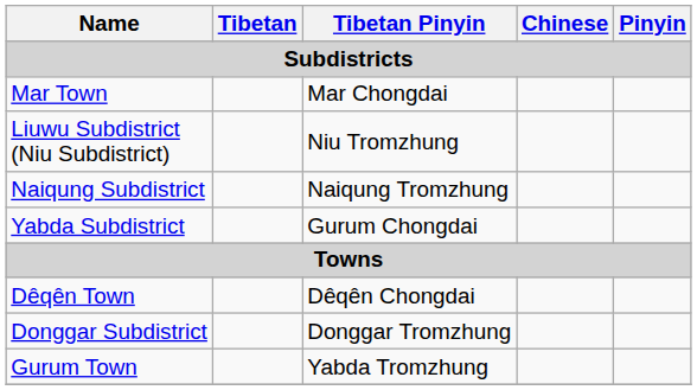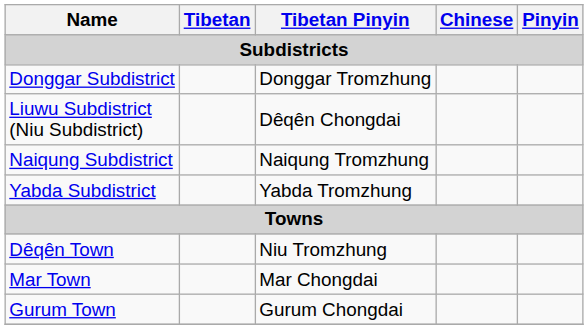rows swapped: Donggar Subdistrict <-> Mar Town
Liuwu Subdistrict (Niu Subdistrict) | Tibetan Pinyin: Niu Tromzhung -> Dêqên Chongdai
Yabda Subdistrict | Tibetan Pinyin: Gurum Chongdai -> Yabda Tromzhung
Dêqên Town | Tibetan Pinyin: Dêqên Chongdai -> Niu Tromzhung
Gurum Town | Tibetan Pinyin: Yabda Tromzhung -> Gurum Chongdai
